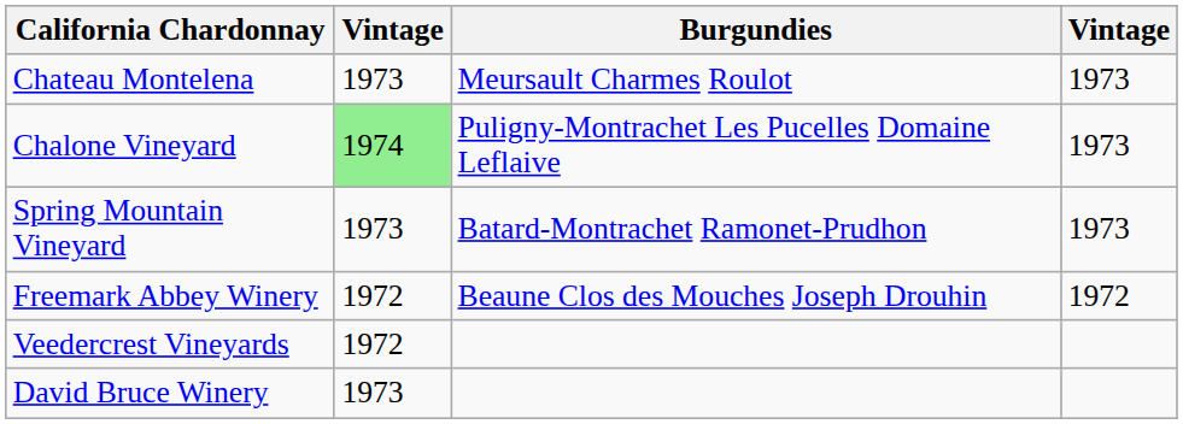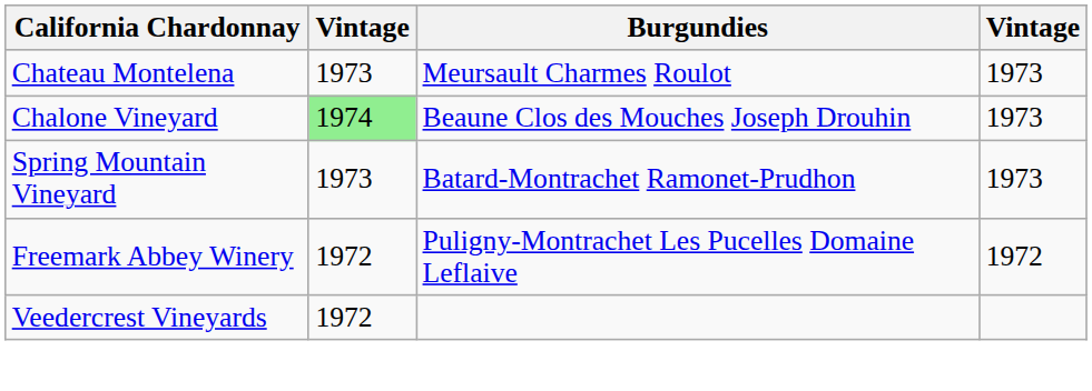Chalone Vineyard | Burgundies: Puligny-Montrachet Les Pucelles Domaine Leflaive -> Beaune Clos des Mouches Joseph Drouhin
Freemark Abbey Winery | Burgundies: Beaune Clos des Mouches Joseph Drouhin -> Puligny-Montrachet Les Pucelles Domaine Leflaive
- row: David Bruce Winery | 1973
